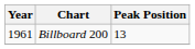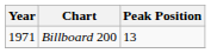Billboard 200 | Year: 1961 -> 1971
